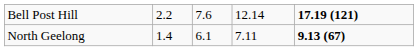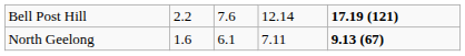North Geelong | column 2: 1.4 -> 1.6
